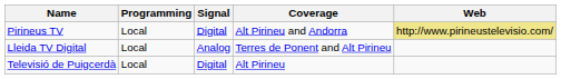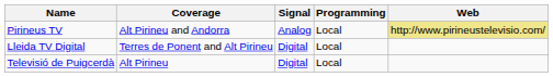columns swapped: Programming <-> Coverage
Pirineus TV | Signal: Digital -> Analog
Lleida TV Digital | Signal: Analog -> Digital
